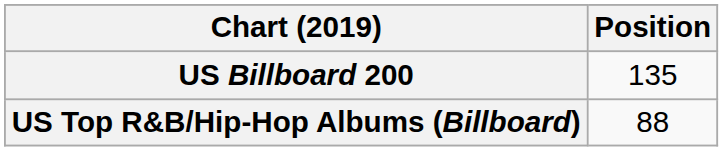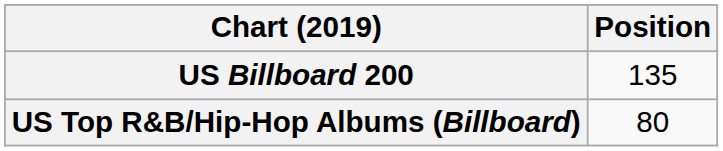US Top R&B/Hip-Hop Albums (Billboard) | Position: 88 -> 80
